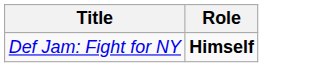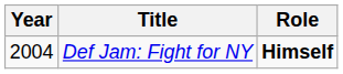+ column: Year | 2004
